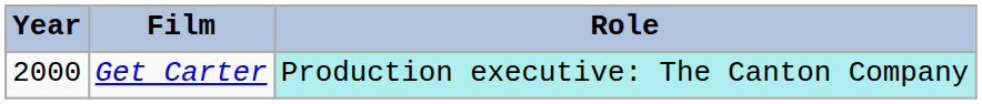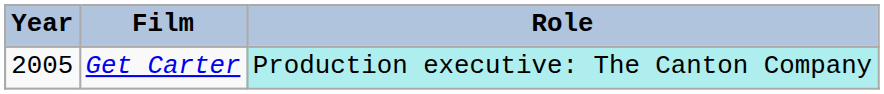Get Carter | Year: 2000 -> 2005
